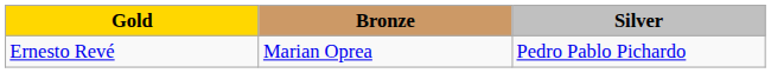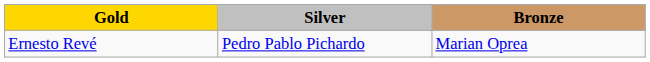columns swapped: Silver <-> Bronze
